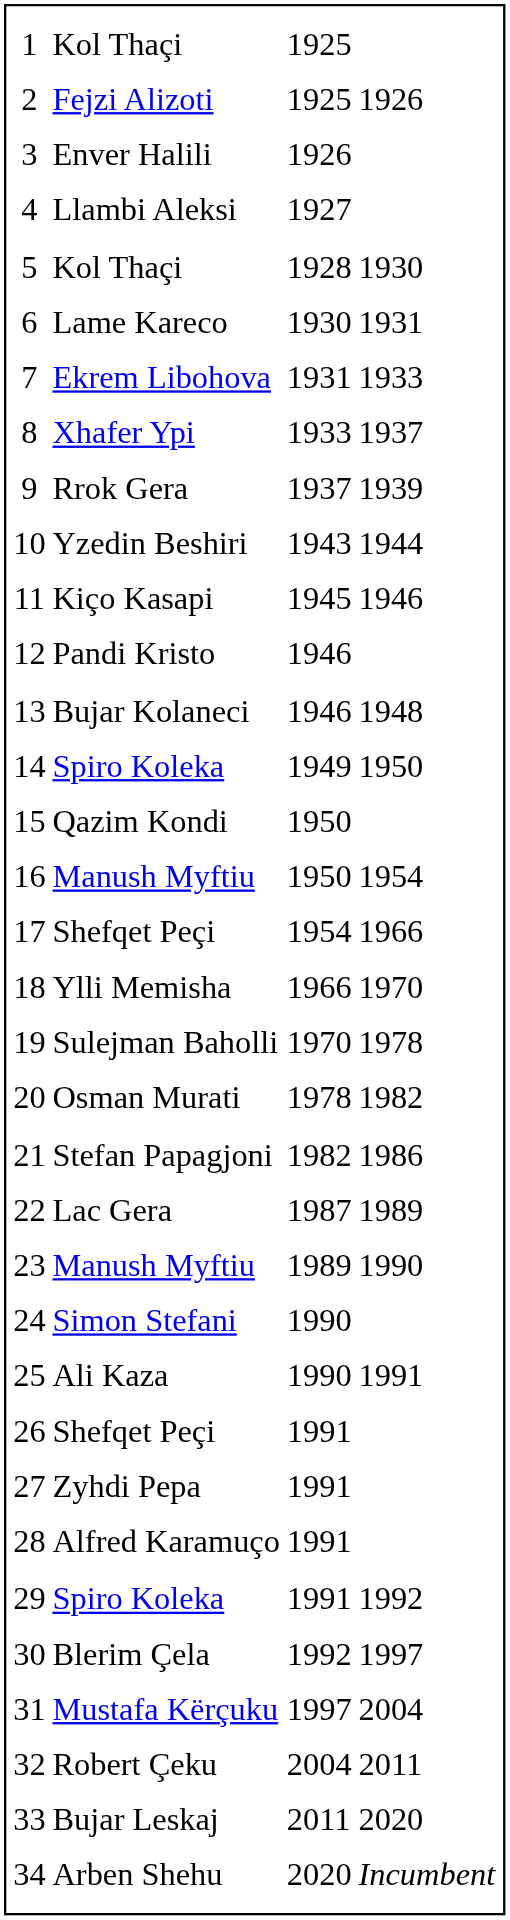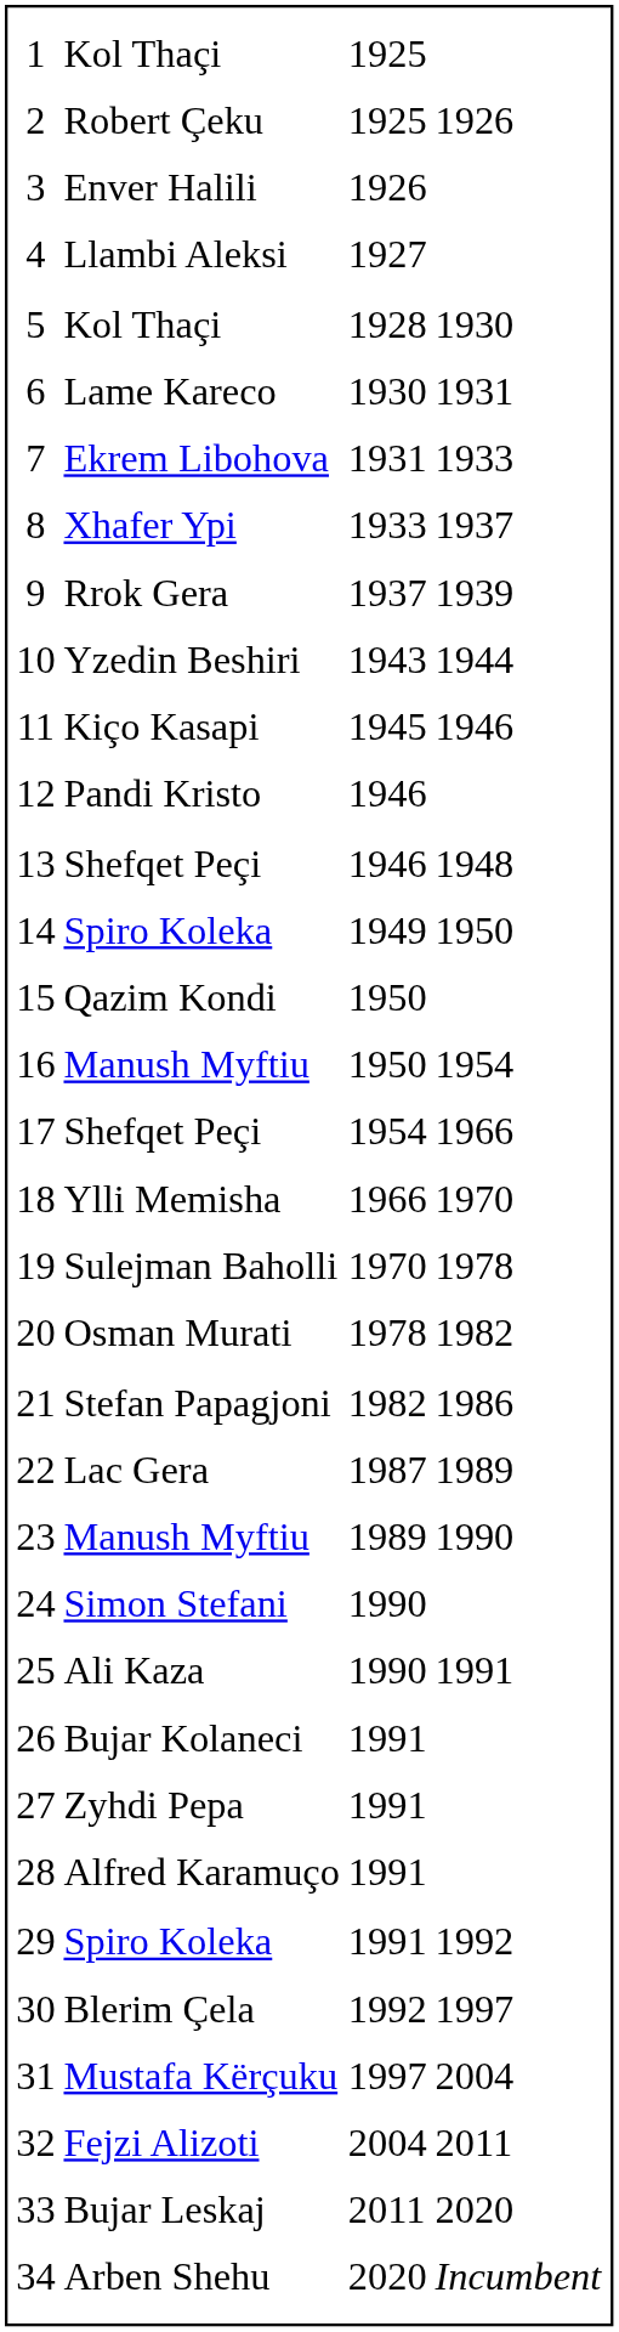2 | column 2: Fejzi Alizoti -> Robert Çeku
13 | column 2: Bujar Kolaneci -> Shefqet Peçi
26 | column 2: Shefqet Peçi -> Bujar Kolaneci
32 | column 2: Robert Çeku -> Fejzi Alizoti
